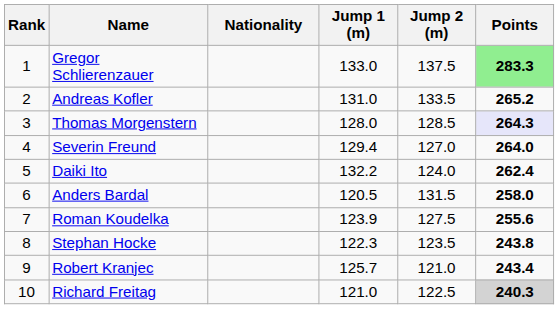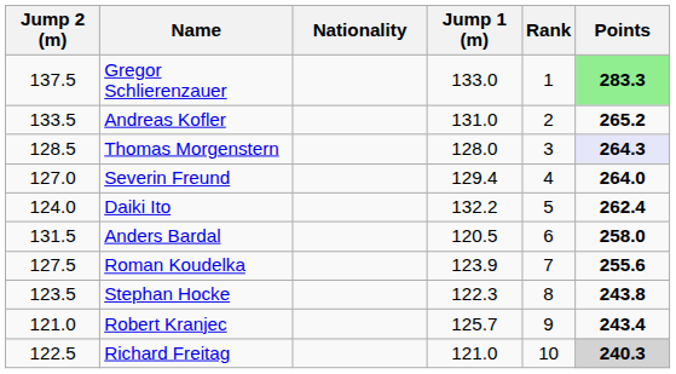columns swapped: Rank <-> Jump 2 (m)
